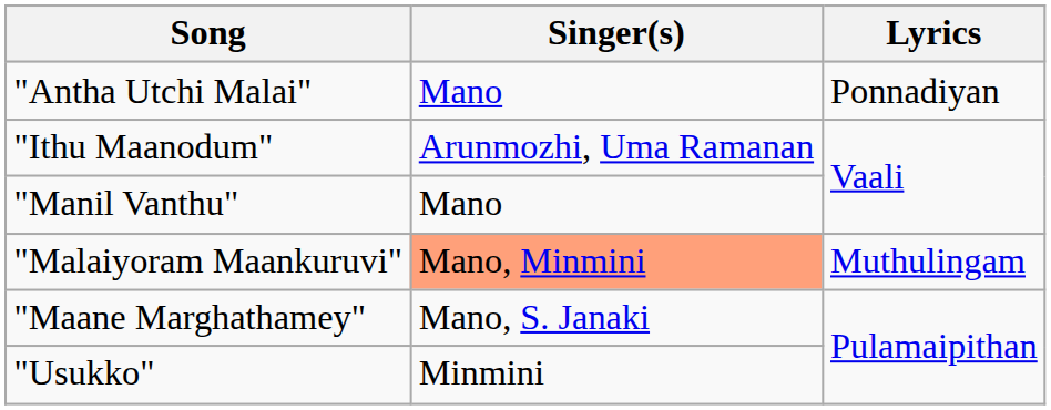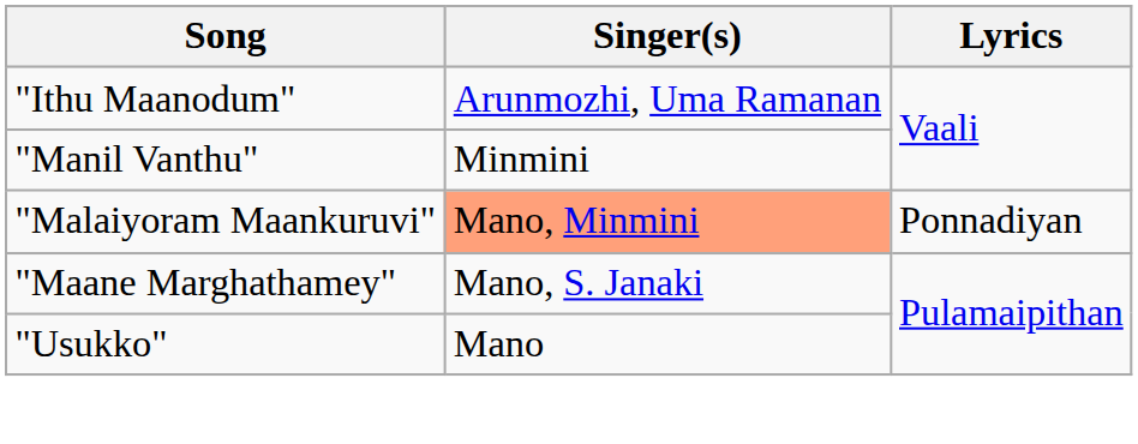- row: "Antha Utchi Malai" | Mano | Ponnadiyan
"Manil Vanthu" | Singer(s): Mano -> Minmini
"Malaiyoram Maankuruvi" | Lyrics: Muthulingam -> Ponnadiyan
"Usukko" | Singer(s): Minmini -> Mano
